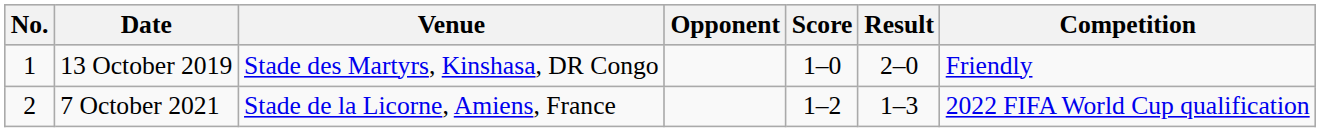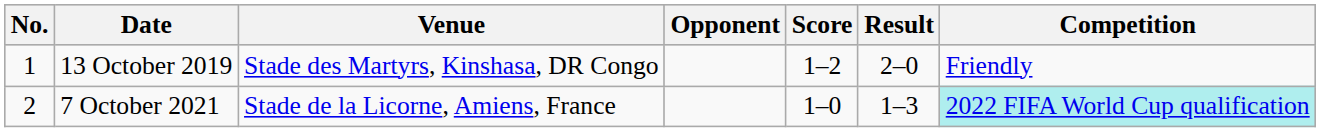13 October 2019 | Score: 1–0 -> 1–2
7 October 2021 | Score: 1–2 -> 1–0
7 October 2021 | Competition: no background -> paleturquoise background
